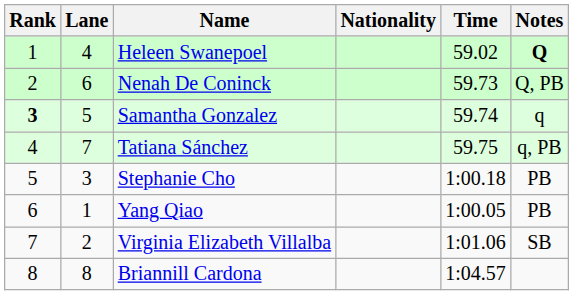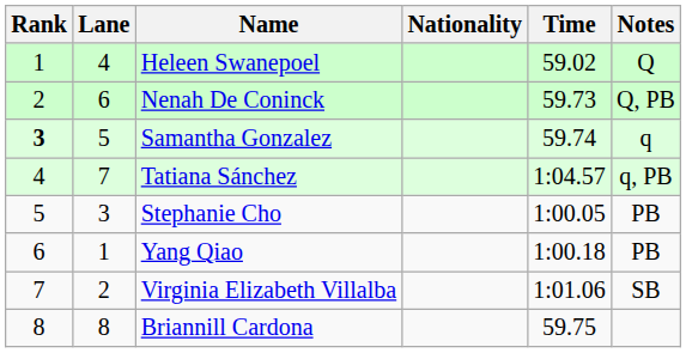Heleen Swanepoel | Notes: bold -> normal
Tatiana Sánchez | Time: 59.75 -> 1:04.57
Stephanie Cho | Time: 1:00.18 -> 1:00.05
Yang Qiao | Time: 1:00.05 -> 1:00.18
Briannill Cardona | Time: 1:04.57 -> 59.75
